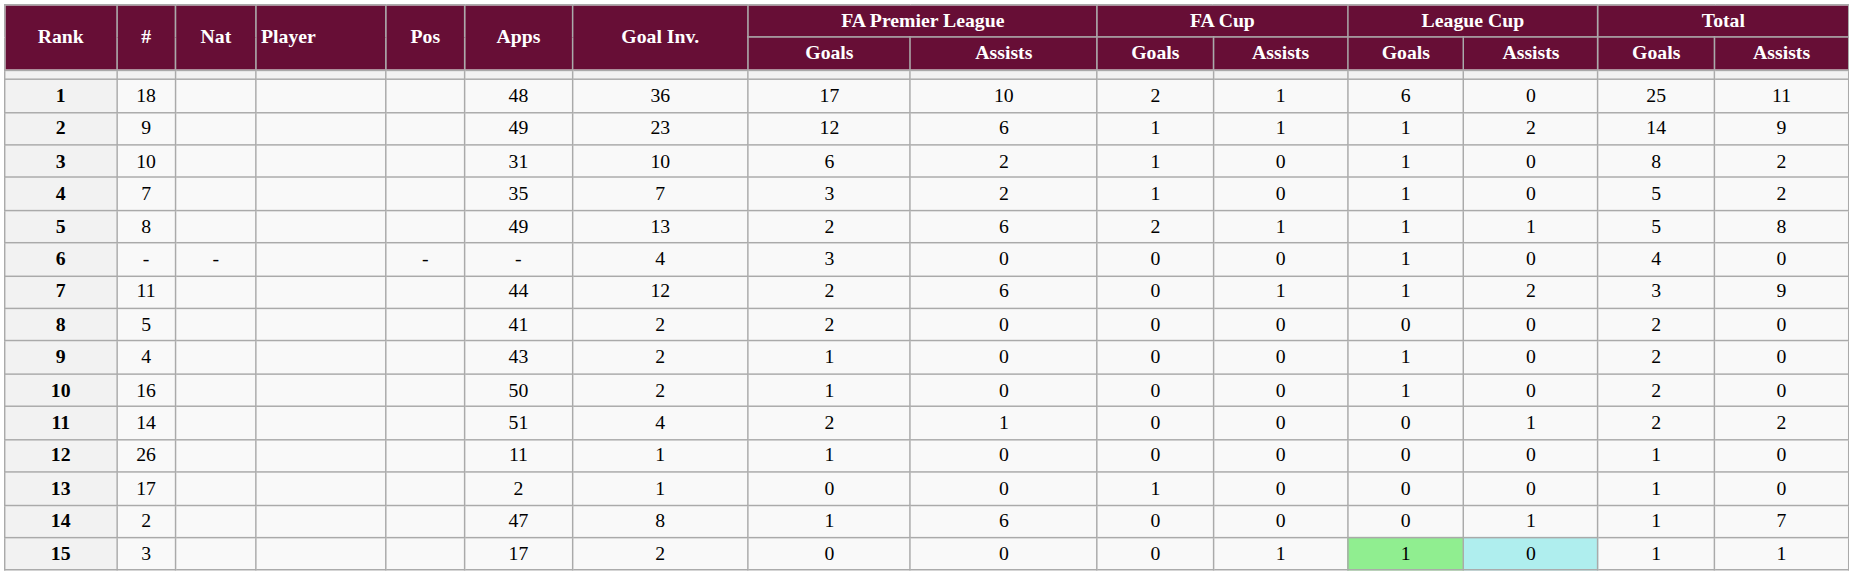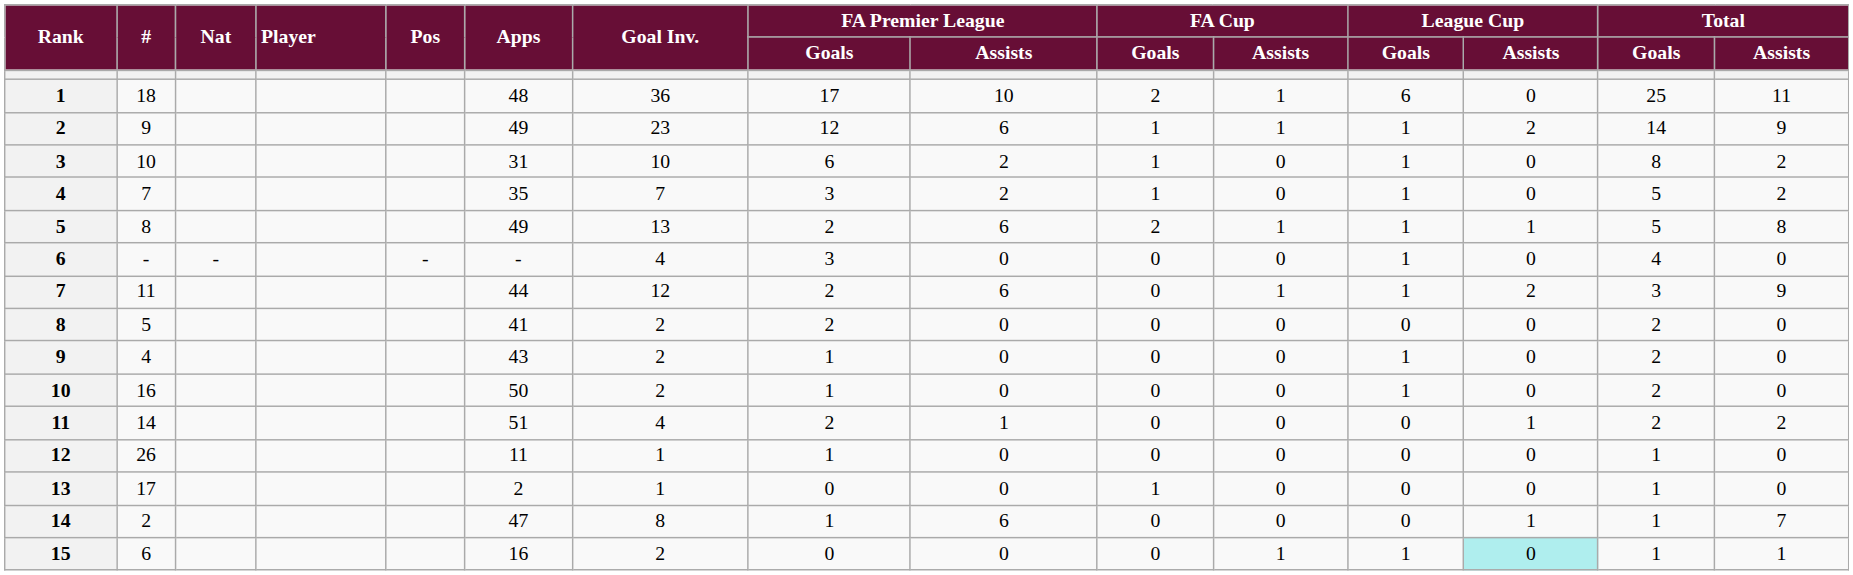15 | #: 3 -> 6
15 | Apps: 17 -> 16
15 | League Cup / Goals: lightgreen background -> no background
